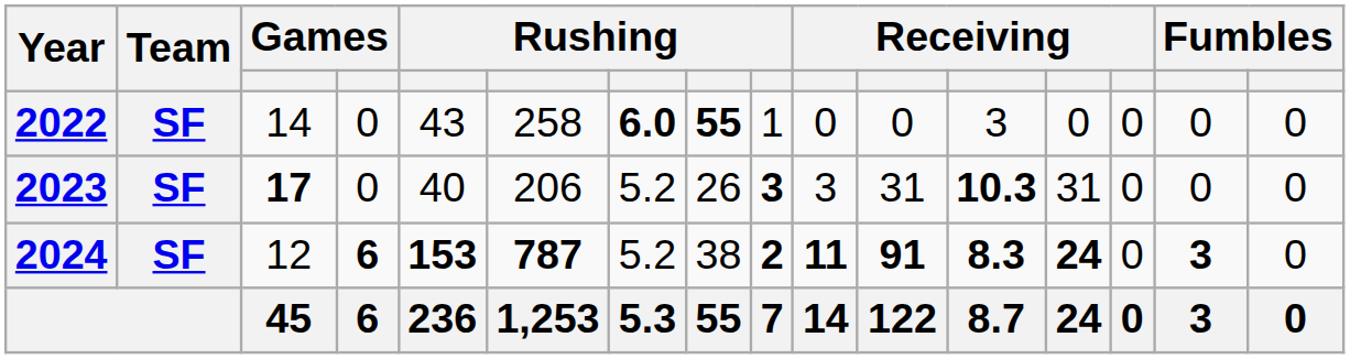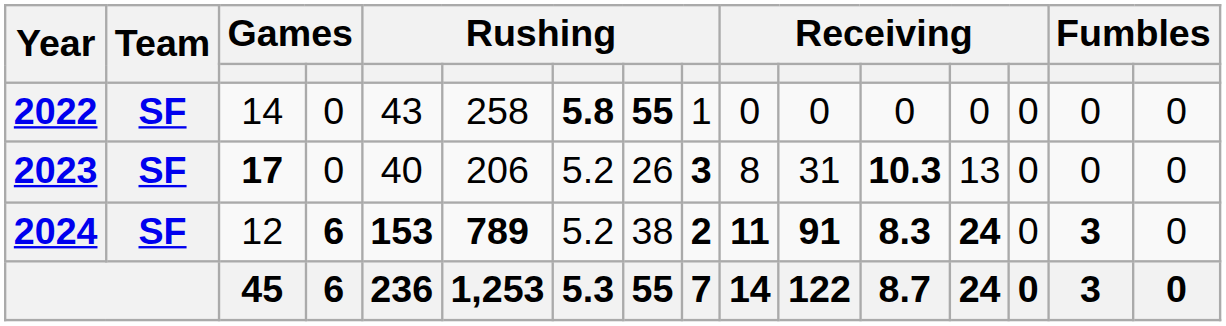2022 | column 7: 6.0 -> 5.8
2022 | column 12: 3 -> 0
2023 | column 10: 3 -> 8
2023 | column 13: 31 -> 13
2024 | column 6: 787 -> 789
